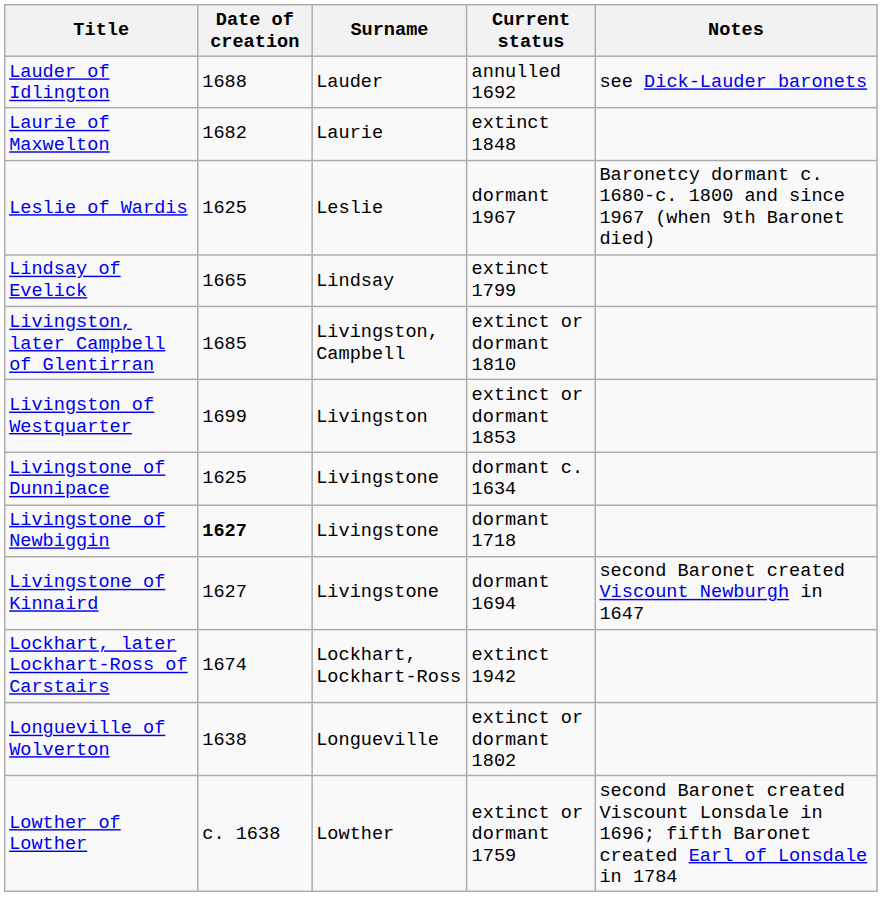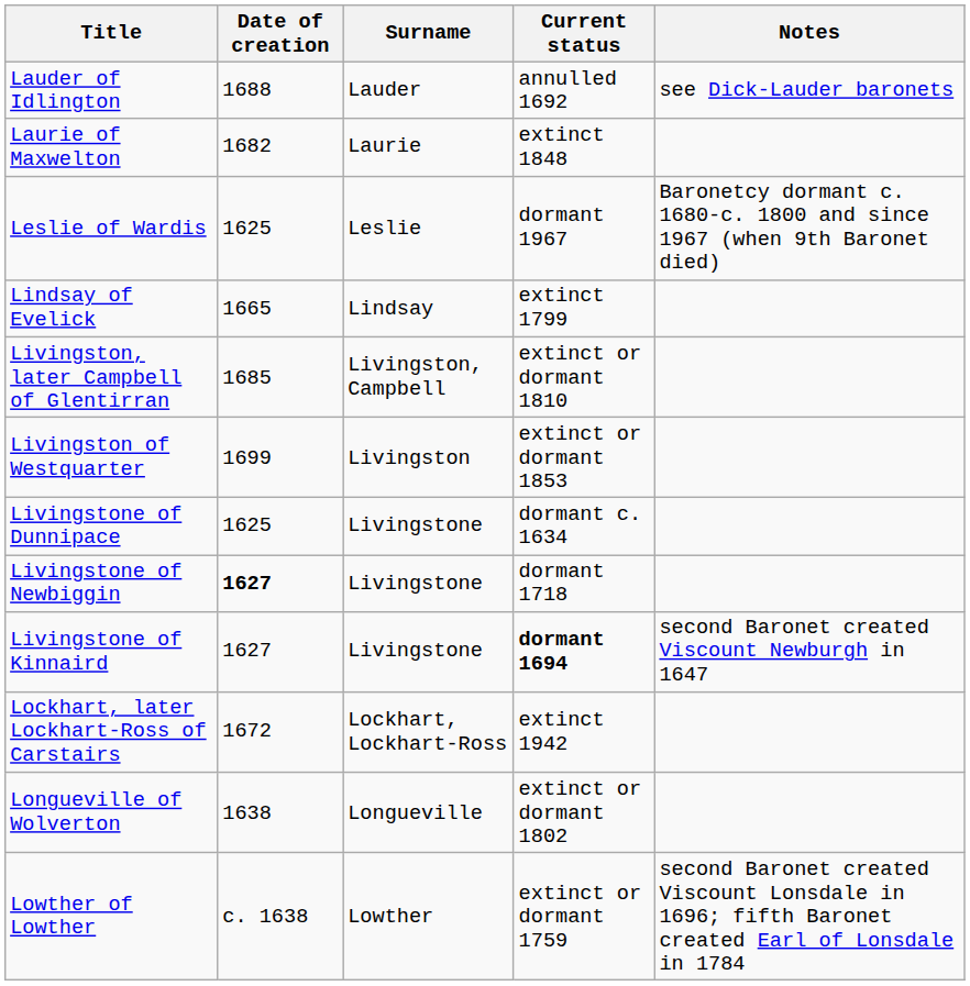Livingstone of Kinnaird | Current status: normal -> bold
Lockhart, later Lockhart-Ross of Carstairs | Date of creation: 1674 -> 1672
